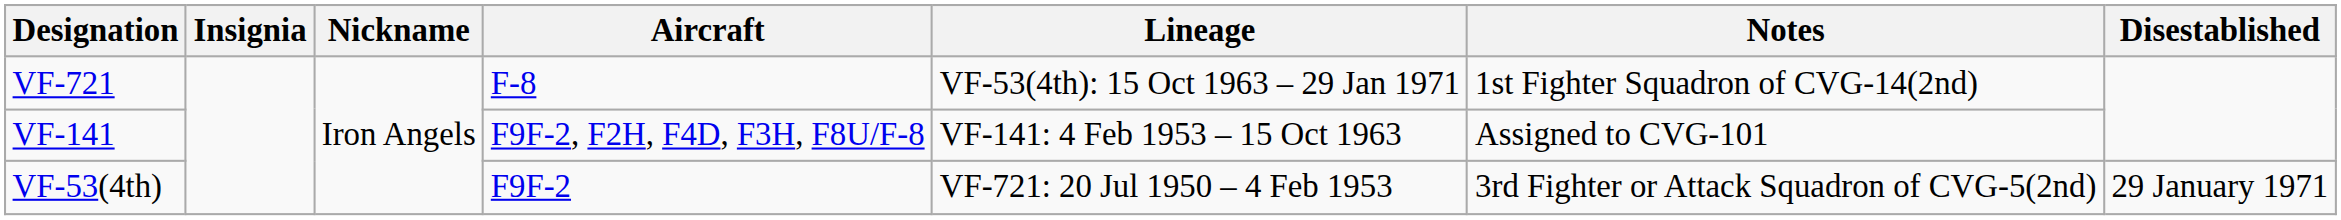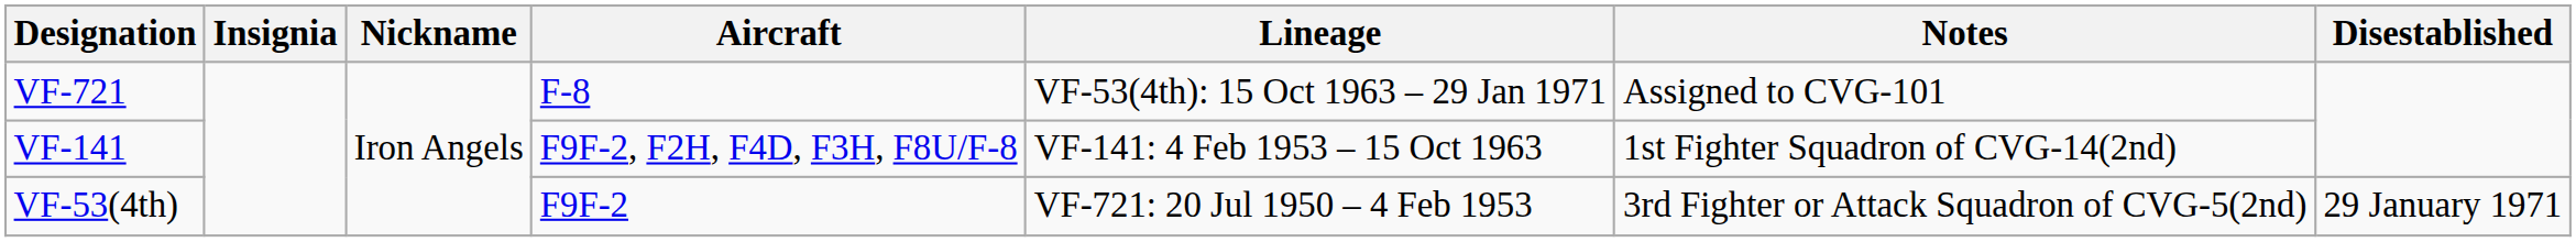VF-721 | Notes: 1st Fighter Squadron of CVG-14(2nd) -> Assigned to CVG-101
VF-141 | Notes: Assigned to CVG-101 -> 1st Fighter Squadron of CVG-14(2nd)
